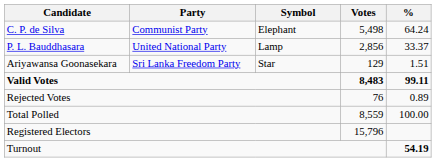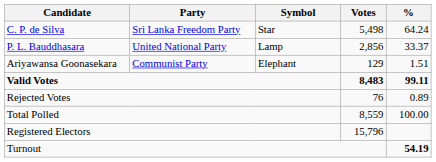C. P. de Silva | Party: Communist Party -> Sri Lanka Freedom Party
C. P. de Silva | Symbol: Elephant -> Star
Ariyawansa Goonasekara | Party: Sri Lanka Freedom Party -> Communist Party
Ariyawansa Goonasekara | Symbol: Star -> Elephant
